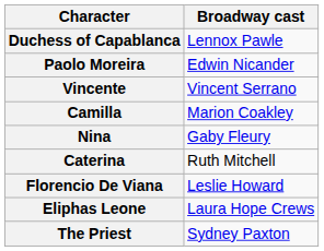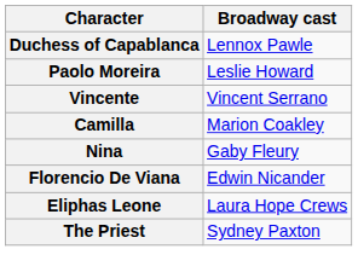Paolo Moreira | Broadway cast: Edwin Nicander -> Leslie Howard
- row: Caterina | Ruth Mitchell
Florencio De Viana | Broadway cast: Leslie Howard -> Edwin Nicander
